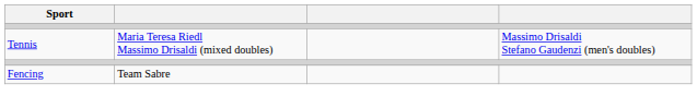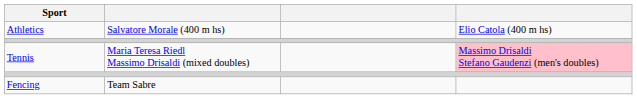+ row: Athletics | Salvatore Morale (400 m hs) | Elio Catola (400 m hs)
Tennis | column 4: no background -> pink background
